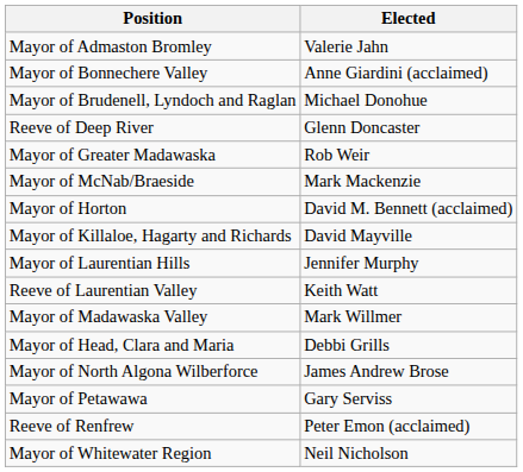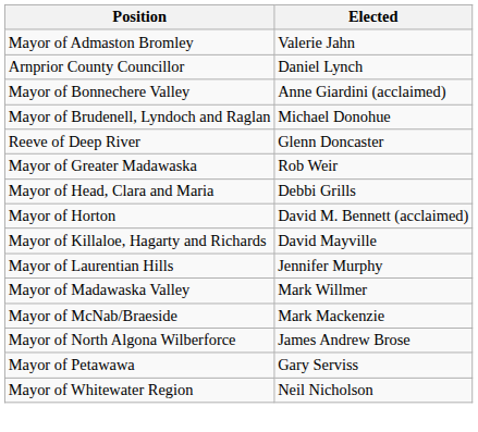+ row: Arnprior County Councillor | Daniel Lynch
rows swapped: Mayor of Head, Clara and Maria <-> Mayor of McNab/Braeside
- row: Reeve of Laurentian Valley | Keith Watt
- row: Reeve of Renfrew | Peter Emon (acclaimed)
